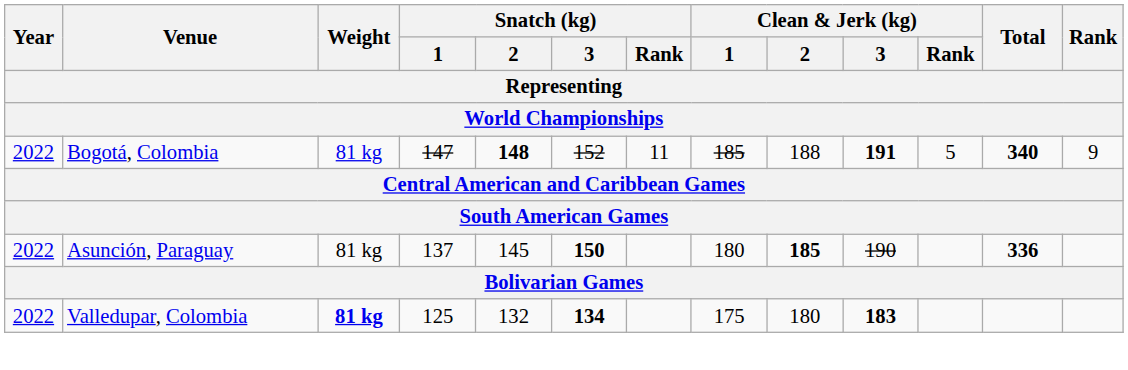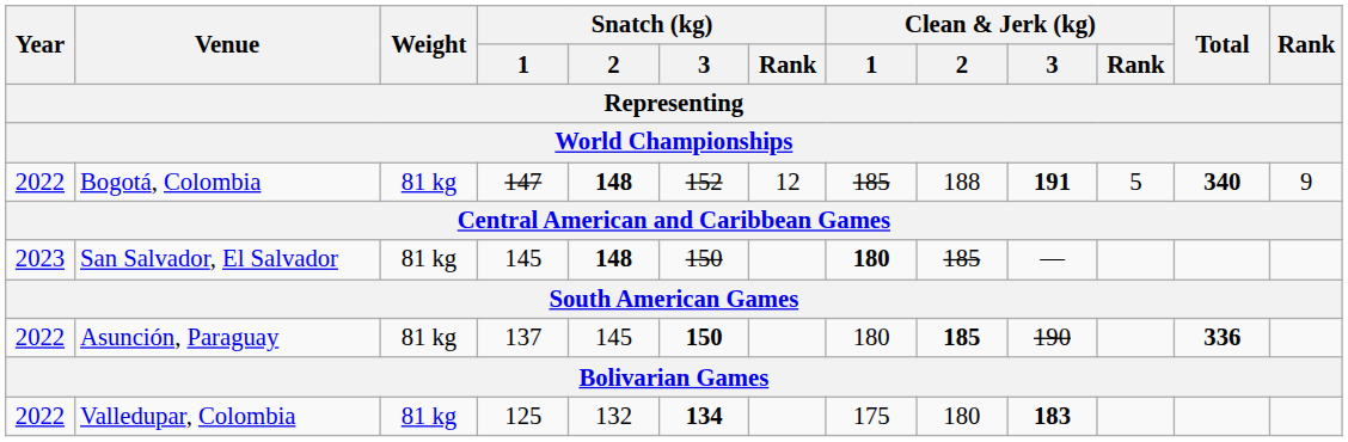Bogotá, Colombia | Snatch (kg) / Rank: 11 -> 12
+ row: 2023 | San Salvador, El Salvador | 81 kg | 145 | 148 | 150 | 180 | 185 | —
Valledupar, Colombia | Weight: bold -> normal
